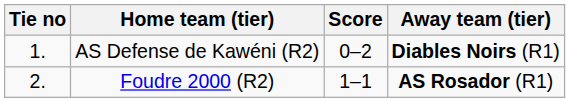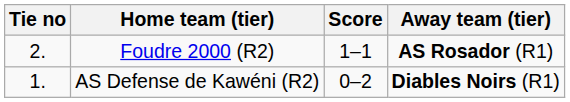rows swapped: AS Defense de Kawéni (R2) <-> Foudre 2000 (R2)
